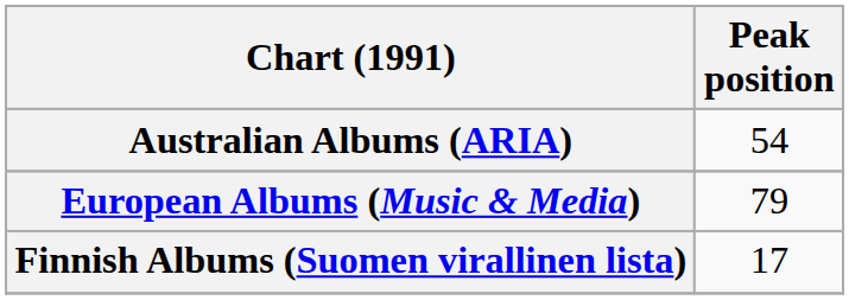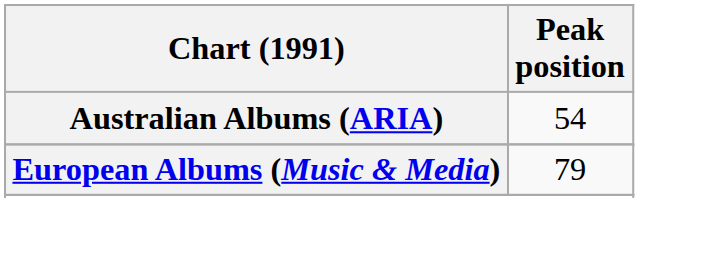- row: Finnish Albums (Suomen virallinen lista) | 17
